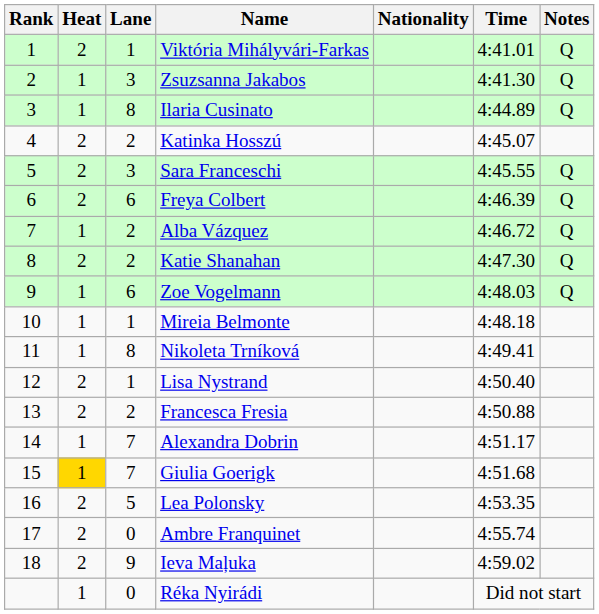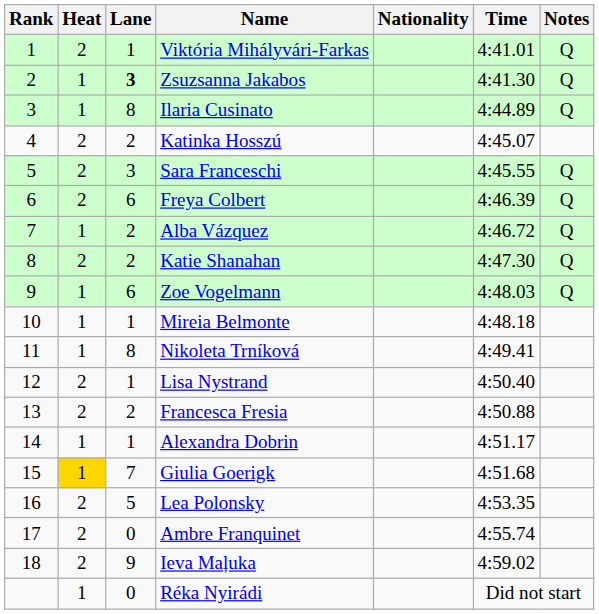Zsuzsanna Jakabos | Lane: normal -> bold
Alexandra Dobrin | Lane: 7 -> 1
